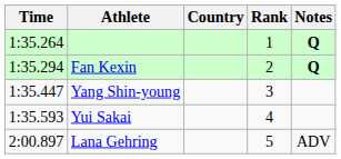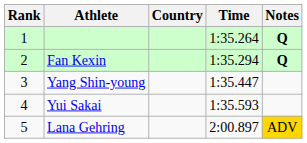columns swapped: Rank <-> Time
Lana Gehring | Notes: no background -> gold background
